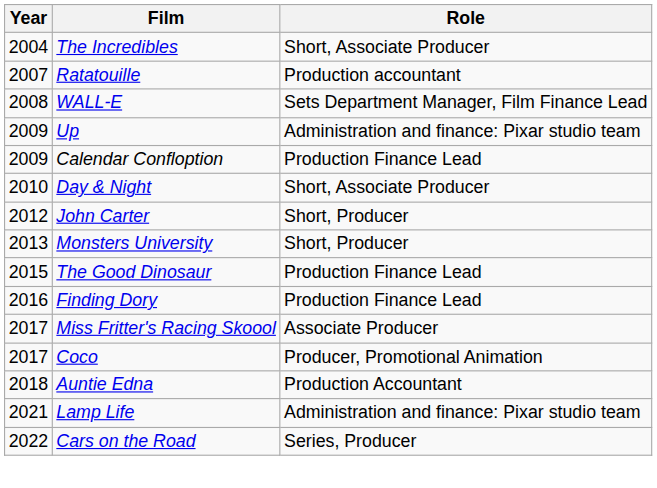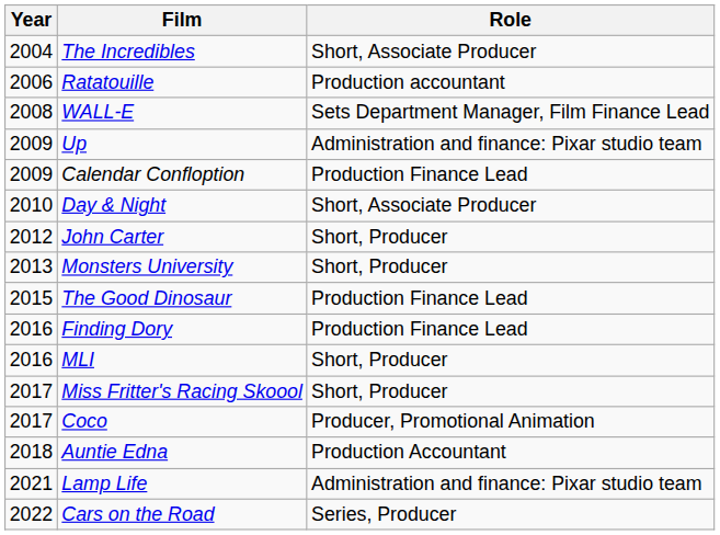Ratatouille | Year: 2007 -> 2006
+ row: 2016 | MLI | Short, Producer
Miss Fritter's Racing Skoool | Role: Associate Producer -> Short, Producer
